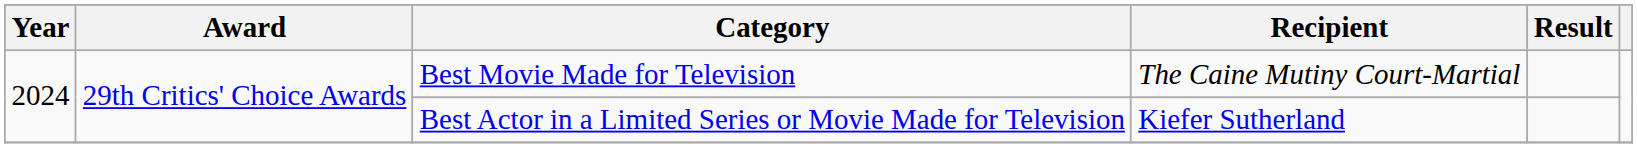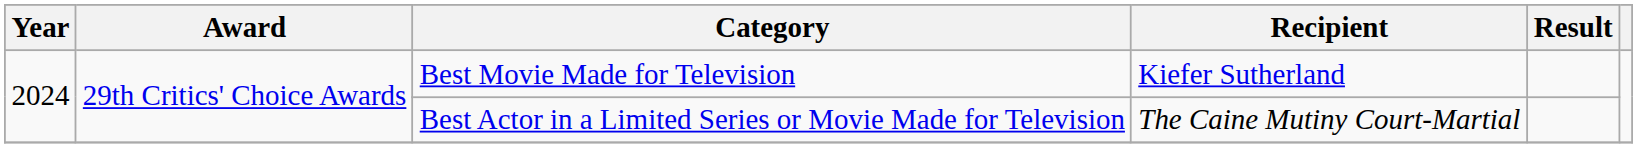Best Movie Made for Television | Recipient: The Caine Mutiny Court-Martial -> Kiefer Sutherland
Best Actor in a Limited Series or Movie Made for Television | Recipient: Kiefer Sutherland -> The Caine Mutiny Court-Martial
